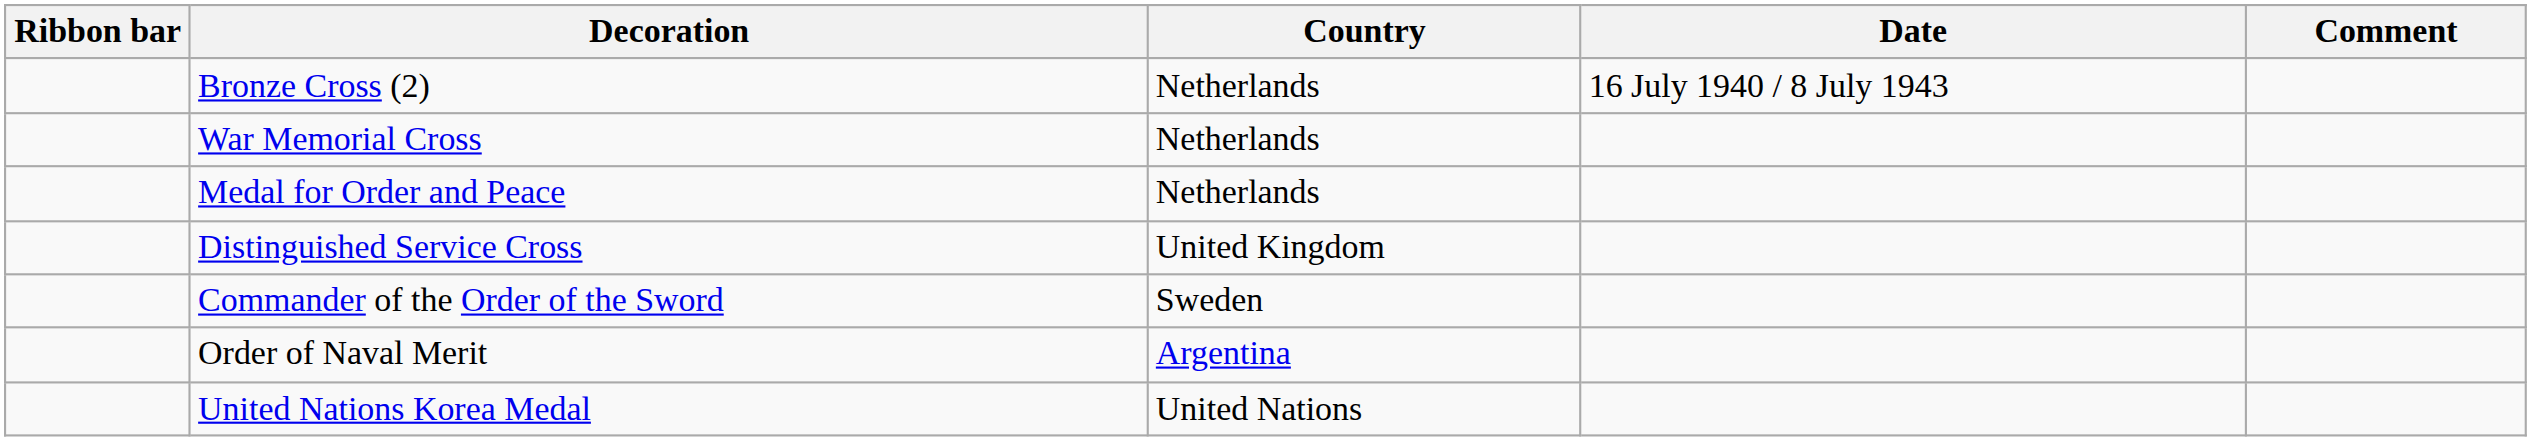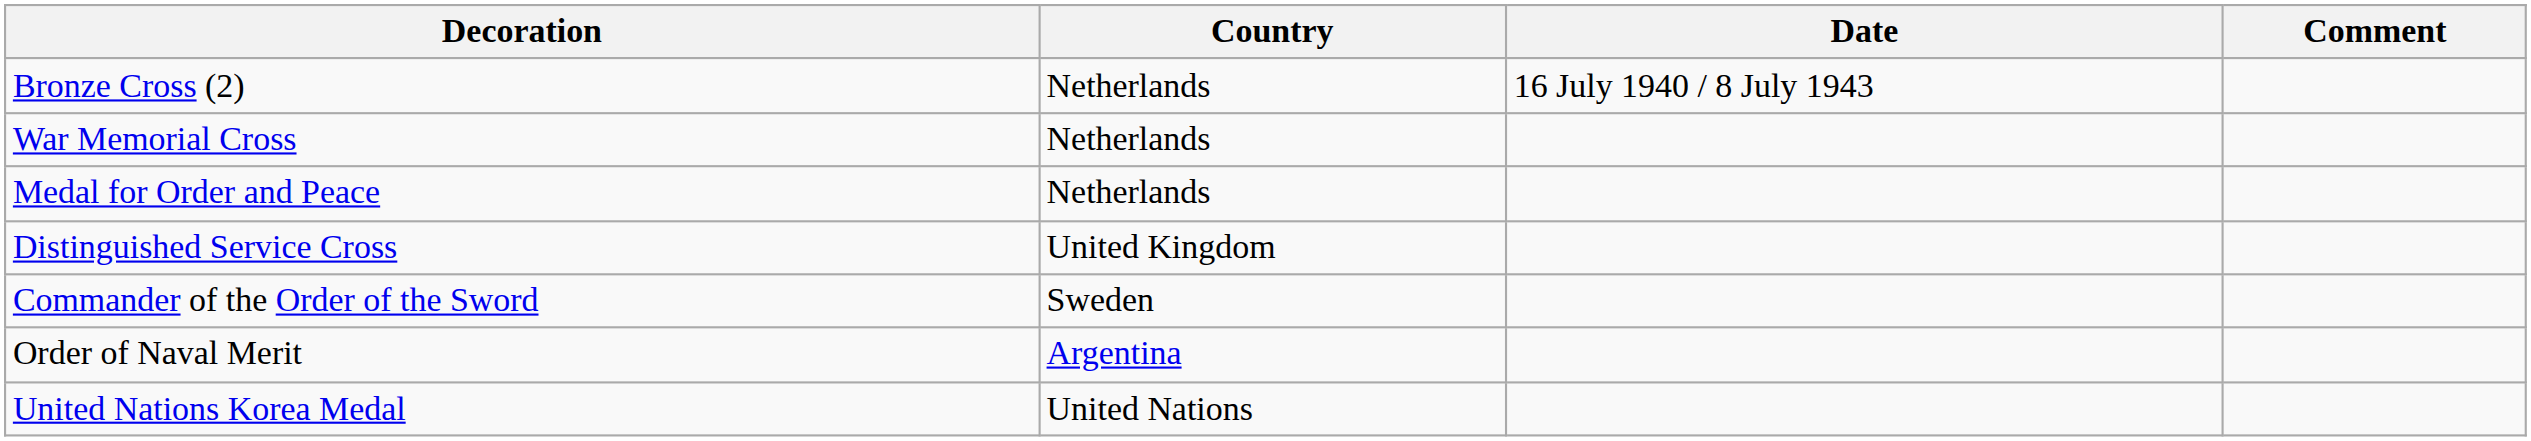- column: Ribbon bar
